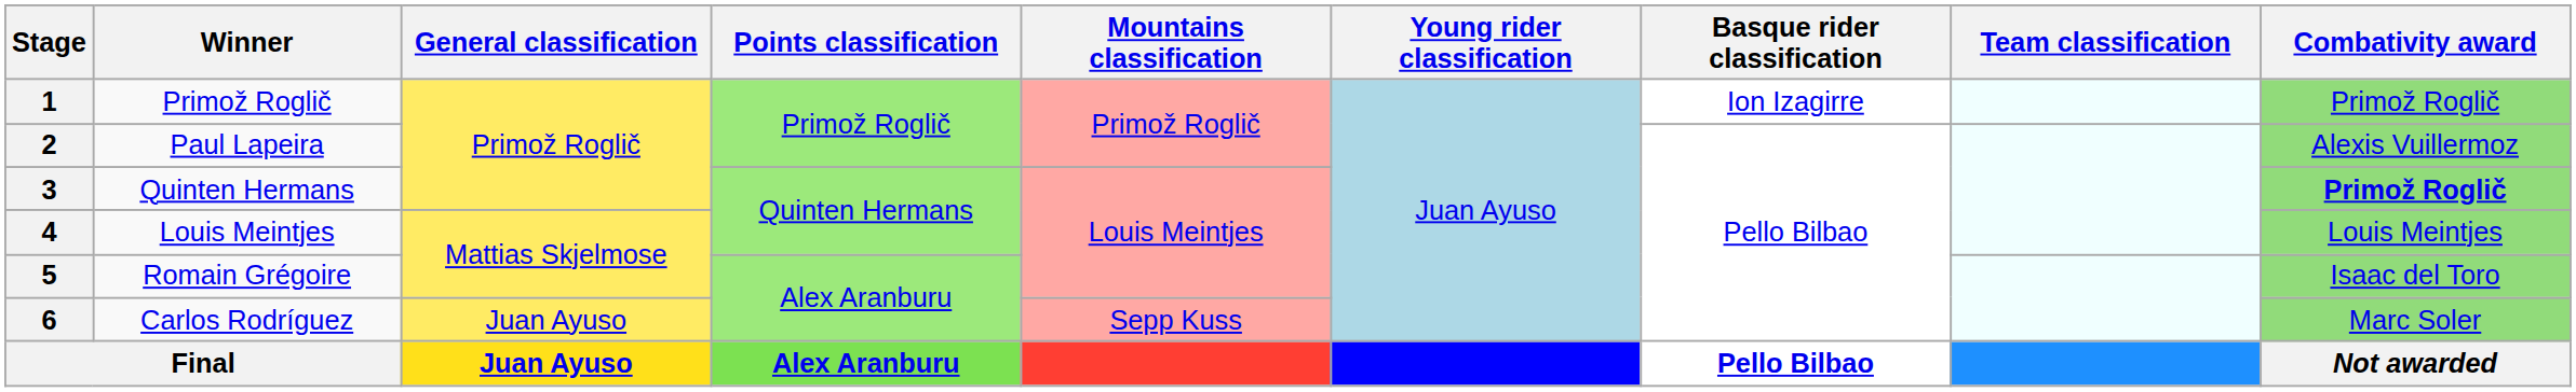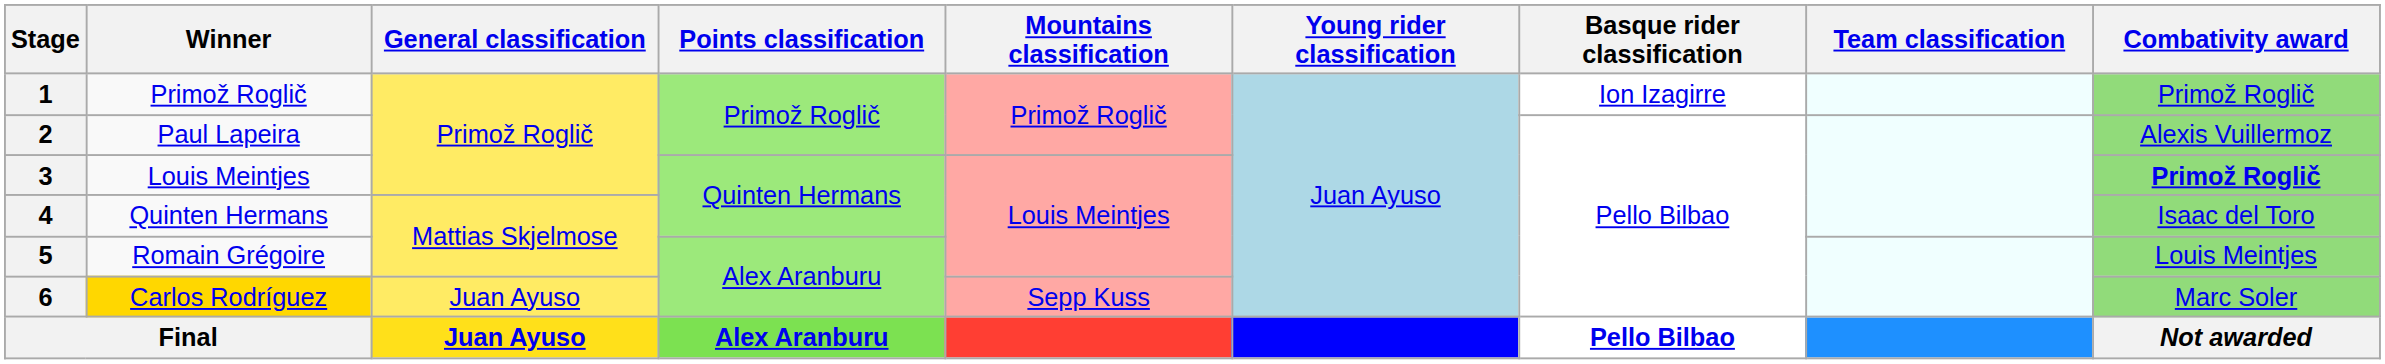3 | Winner: Quinten Hermans -> Louis Meintjes
4 | Winner: Louis Meintjes -> Quinten Hermans
4 | Combativity award: Louis Meintjes -> Isaac del Toro
5 | Combativity award: Isaac del Toro -> Louis Meintjes
6 | Winner: no background -> gold background
